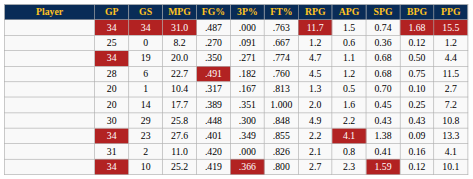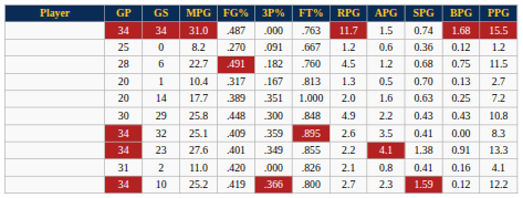- row: 34 | 19 | 20.0 | .350 | .271 | .774 | 4.7 | 1.1 | 0.68 | 0.50 | 4.4
1 | BPG: 0.10 -> 0.13
14 | SPG: 0.45 -> 0.63
+ row: 34 | 32 | 25.1 | .409 | .359 | .895 | 2.6 | 3.5 | 0.41 | 0.00 | 8.3
23 | BPG: 0.09 -> 0.91
10 | PPG: 10.1 -> 12.2
